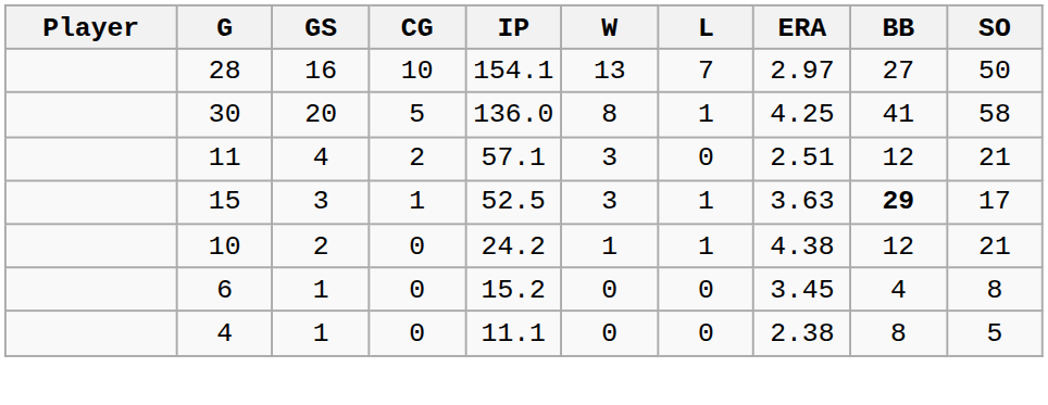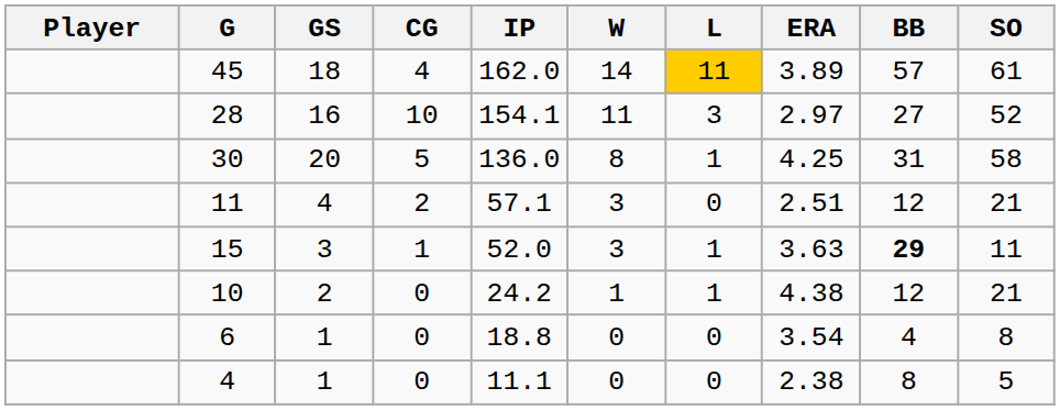+ row: 45 | 18 | 4 | 162.0 | 14 | 11 | 3.89 | 57 | 61
28 | W: 13 -> 11
28 | L: 7 -> 3
28 | SO: 50 -> 52
30 | BB: 41 -> 31
15 | IP: 52.5 -> 52.0
15 | SO: 17 -> 11
6 | IP: 15.2 -> 18.8
6 | ERA: 3.45 -> 3.54
